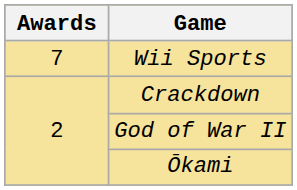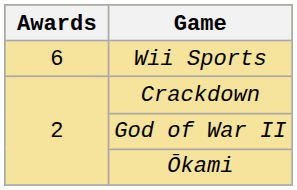Wii Sports | Awards: 7 -> 6
